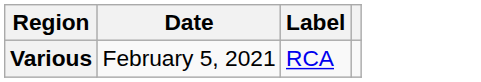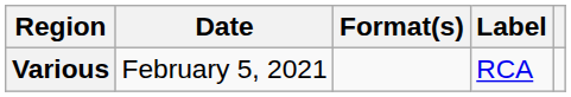+ column: Format(s)
